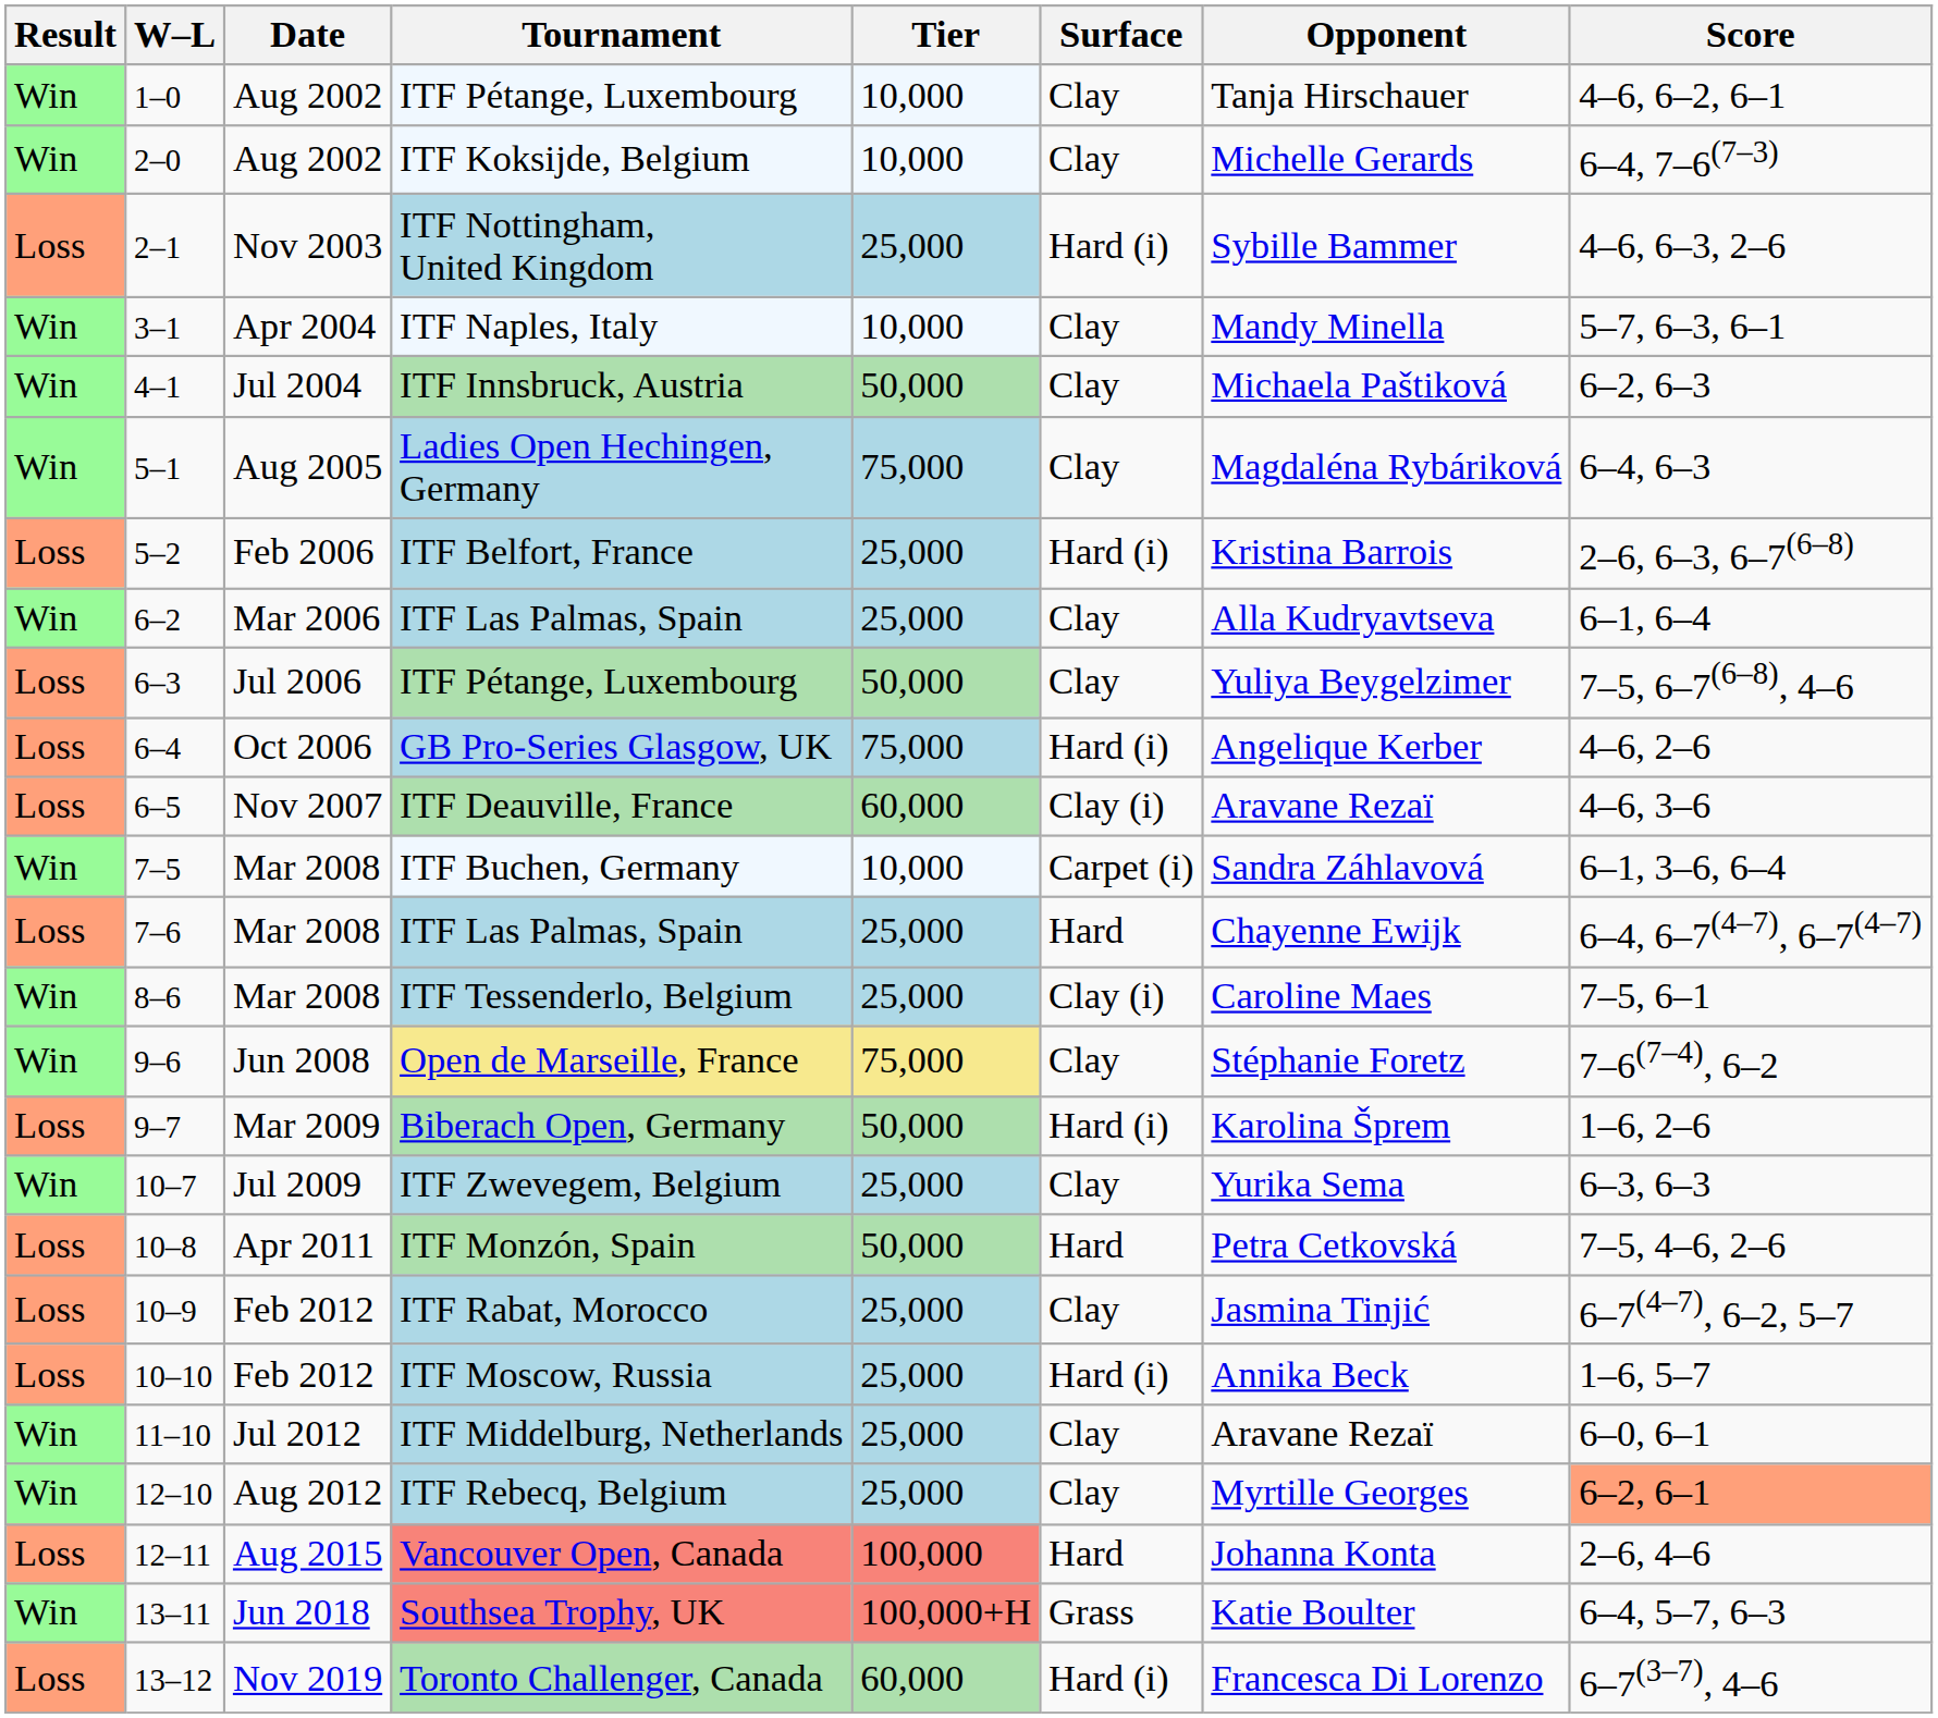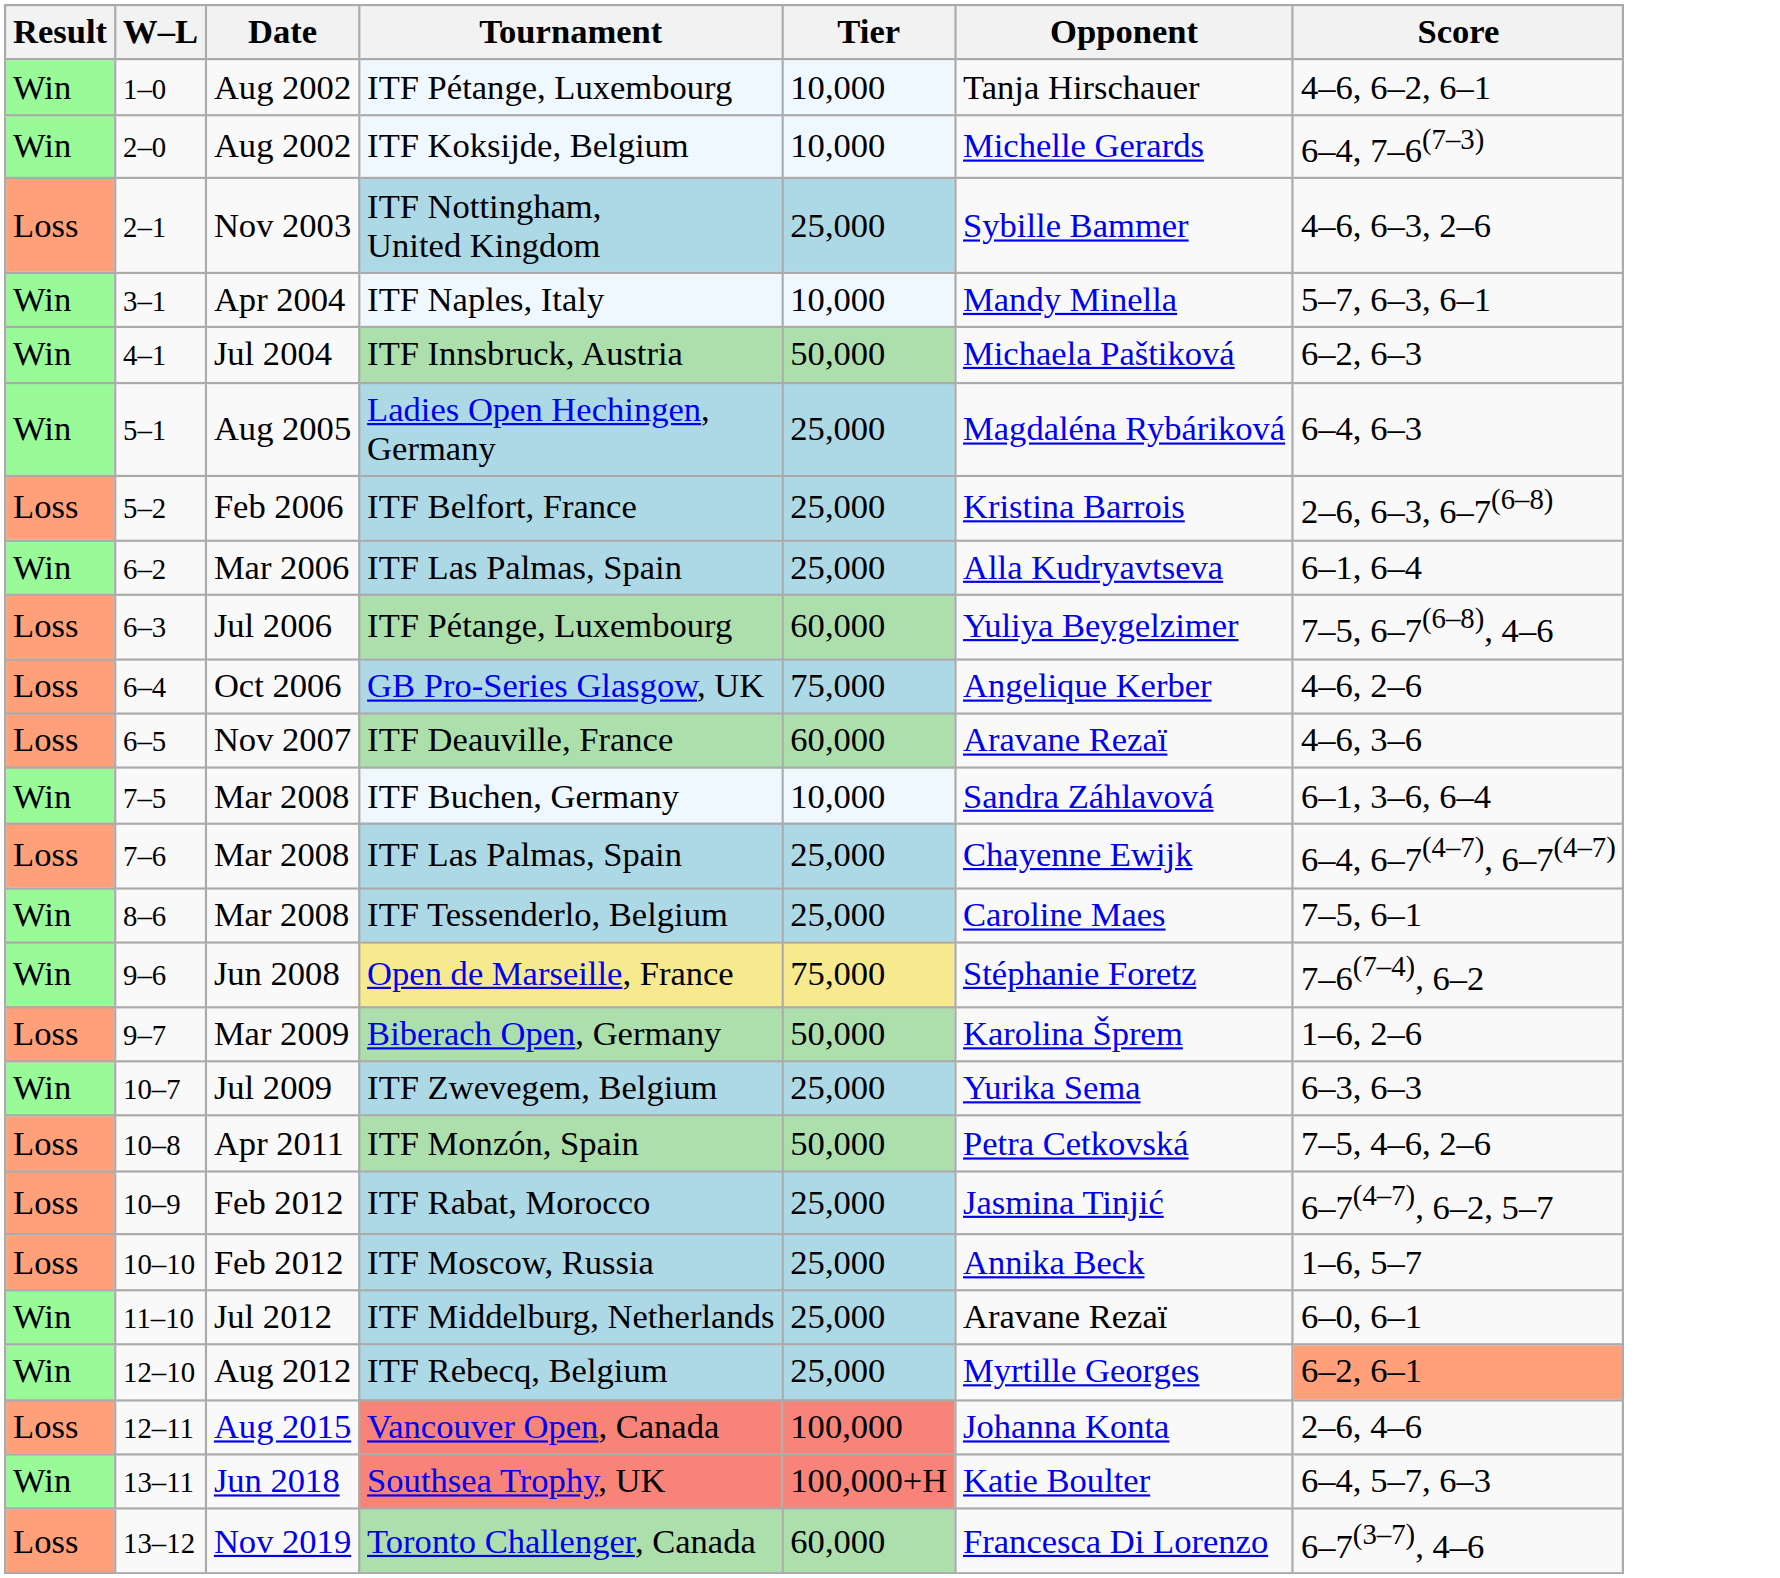- column: Surface | Clay | Clay | Hard (i) | Clay | Clay | Clay | Hard (i) | Clay | Clay | Hard (i) | Clay (i) | Carpet (i) | Hard | Clay (i) | Clay | Hard (i) | Clay | Hard | Clay | Hard (i) | Clay | Clay | Hard | Grass | Hard (i)
Ladies Open Hechingen, Germany | Tier: 75,000 -> 25,000
6–3 / ITF Pétange, Luxembourg | Tier: 50,000 -> 60,000
